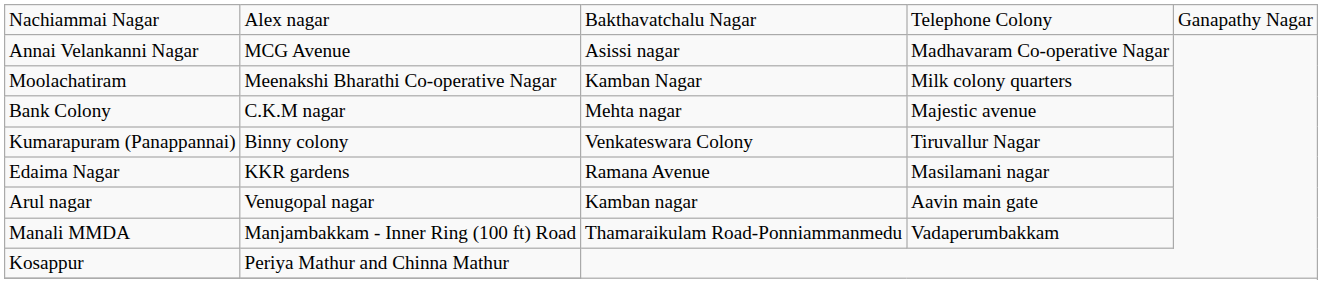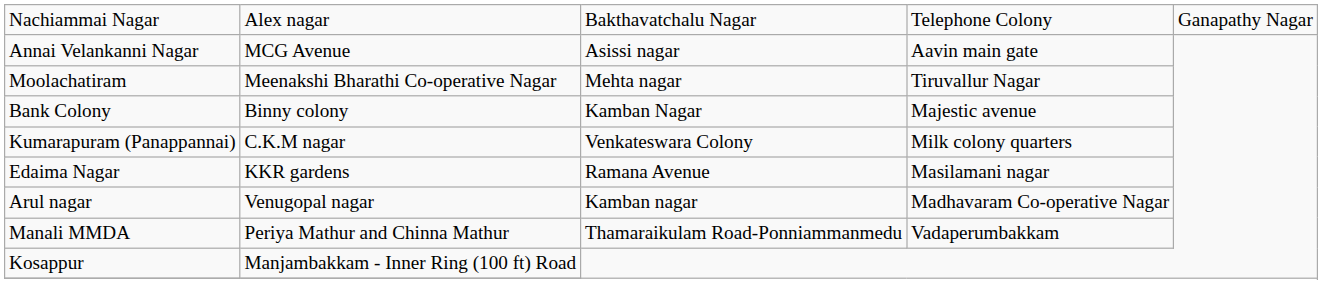Annai Velankanni Nagar | column 4: Madhavaram Co-operative Nagar -> Aavin main gate
Moolachatiram | column 3: Kamban Nagar -> Mehta nagar
Moolachatiram | column 4: Milk colony quarters -> Tiruvallur Nagar
Bank Colony | column 2: C.K.M nagar -> Binny colony
Bank Colony | column 3: Mehta nagar -> Kamban Nagar
Kumarapuram (Panappannai) | column 2: Binny colony -> C.K.M nagar
Kumarapuram (Panappannai) | column 4: Tiruvallur Nagar -> Milk colony quarters
Arul nagar | column 4: Aavin main gate -> Madhavaram Co-operative Nagar
Manali MMDA | column 2: Manjambakkam - Inner Ring (100 ft) Road -> Periya Mathur and Chinna Mathur
Kosappur | column 2: Periya Mathur and Chinna Mathur -> Manjambakkam - Inner Ring (100 ft) Road
